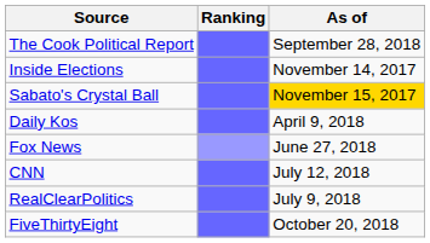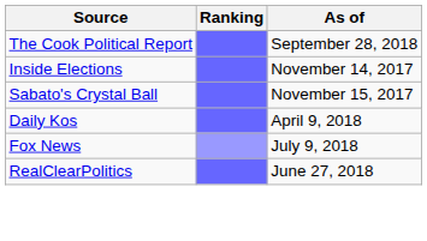Sabato's Crystal Ball | As of: gold background -> no background
Fox News | As of: June 27, 2018 -> July 9, 2018
- row: CNN | July 12, 2018
RealClearPolitics | As of: July 9, 2018 -> June 27, 2018
- row: FiveThirtyEight | October 20, 2018
